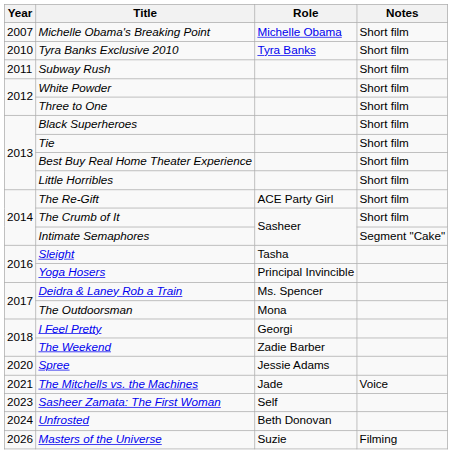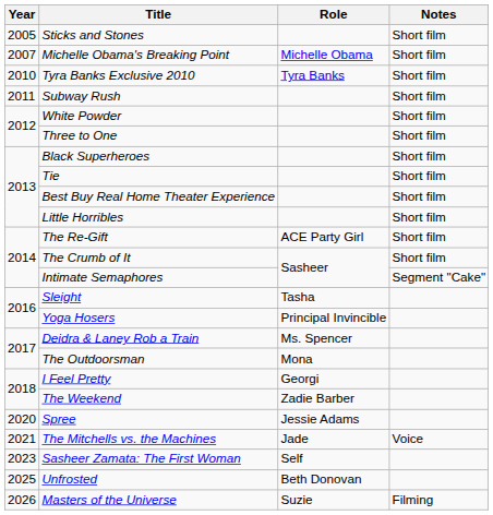+ row: 2005 | Sticks and Stones | Short film
Unfrosted | Year: 2024 -> 2025
